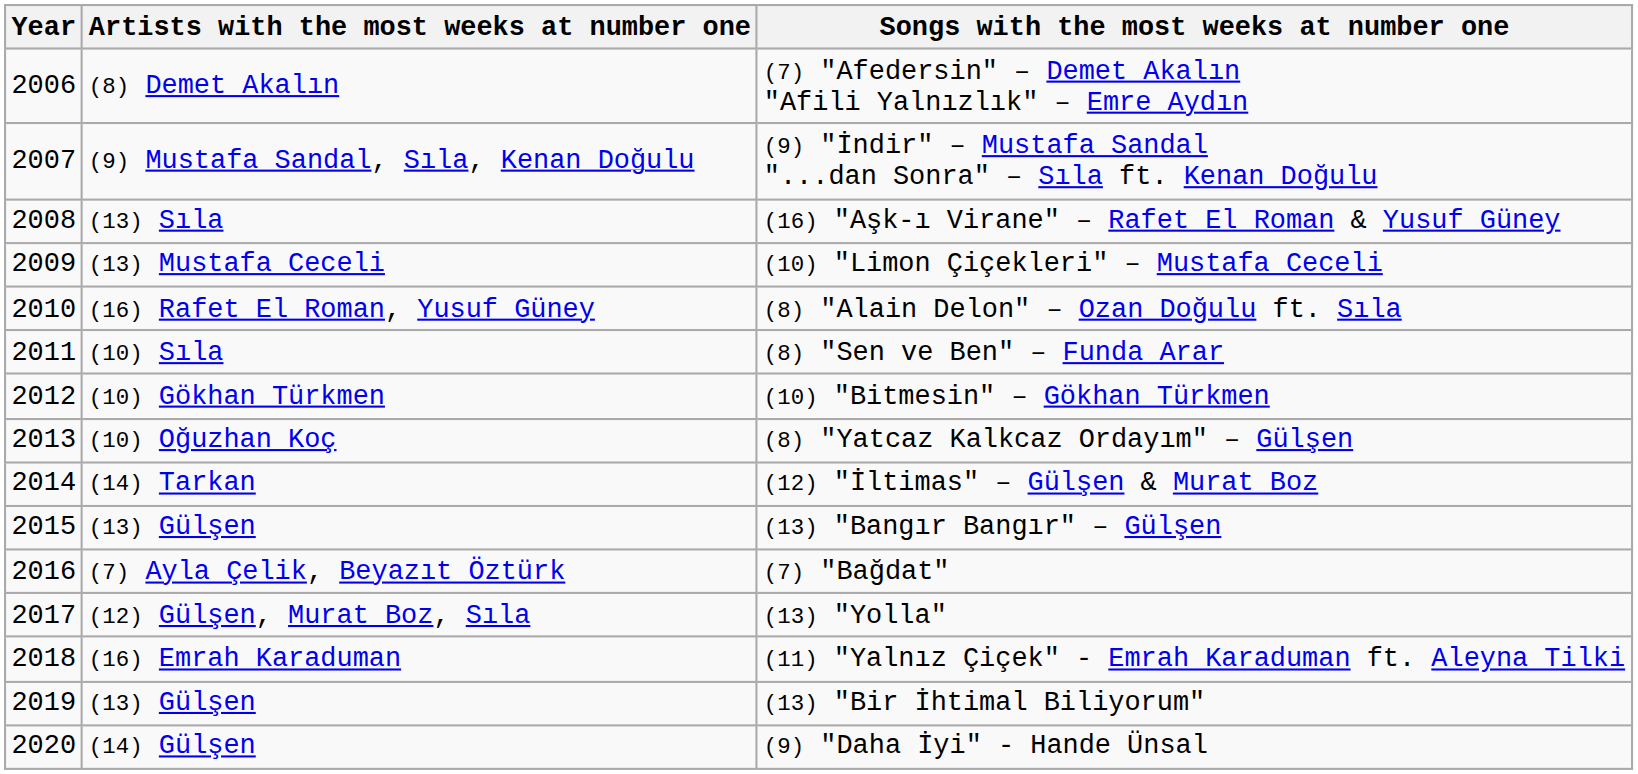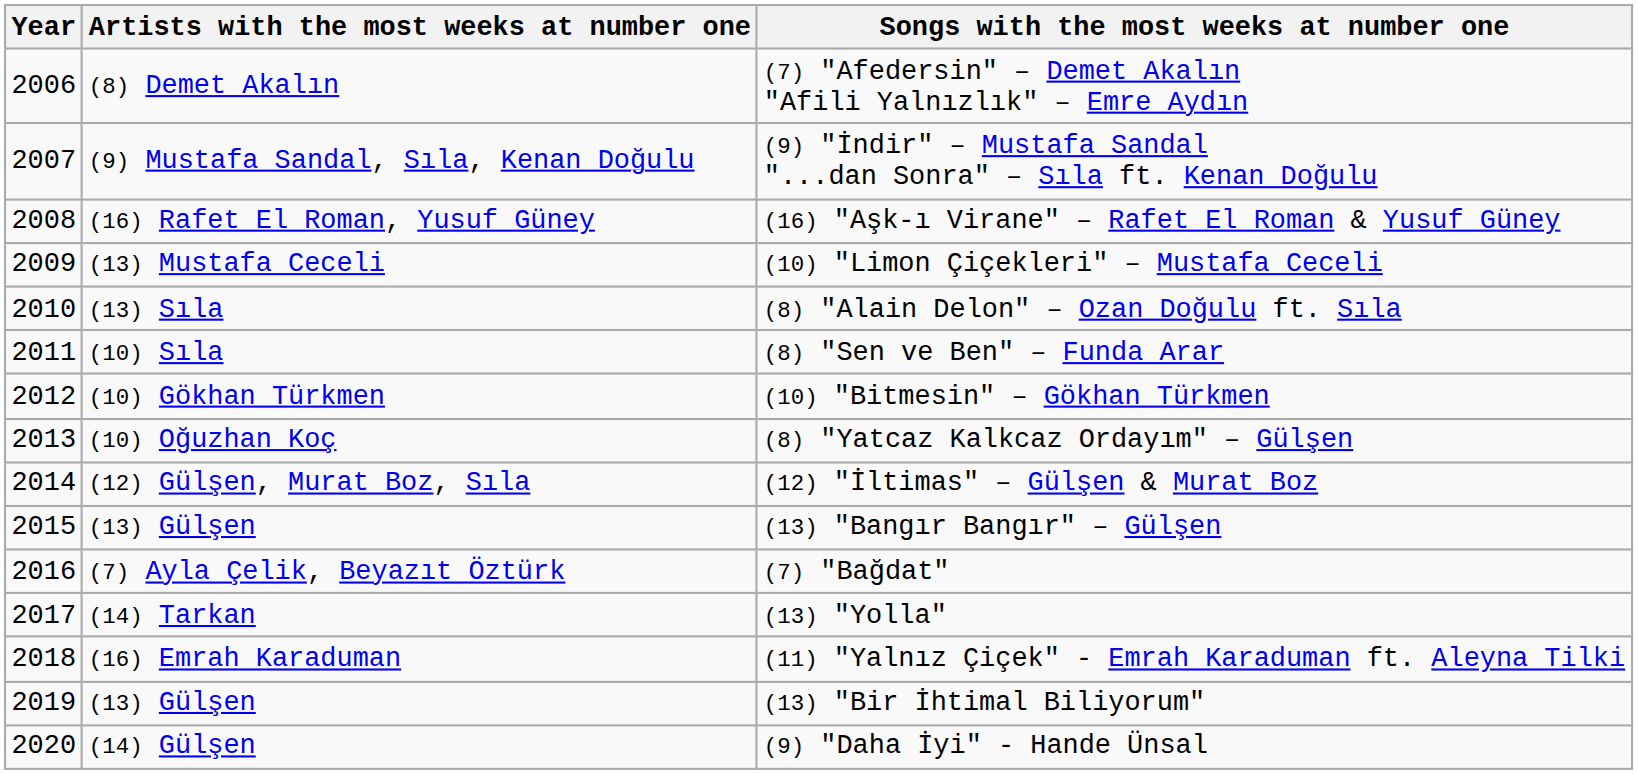(16) "Aşk-ı Virane" – Rafet El Roman & Yusuf Güney | Artists with the most weeks at number one: (13) Sıla -> (16) Rafet El Roman, Yusuf Güney
(8) "Alain Delon" – Ozan Doğulu ft. Sıla | Artists with the most weeks at number one: (16) Rafet El Roman, Yusuf Güney -> (13) Sıla
(12) "İltimas" – Gülşen & Murat Boz | Artists with the most weeks at number one: (14) Tarkan -> (12) Gülşen, Murat Boz, Sıla
(13) "Yolla" | Artists with the most weeks at number one: (12) Gülşen, Murat Boz, Sıla -> (14) Tarkan
